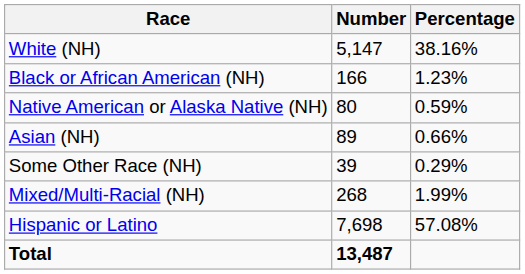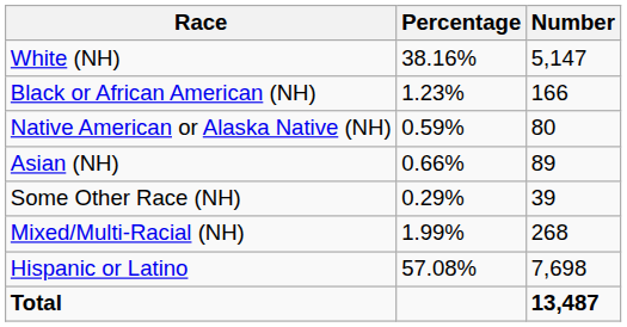columns swapped: Number <-> Percentage
